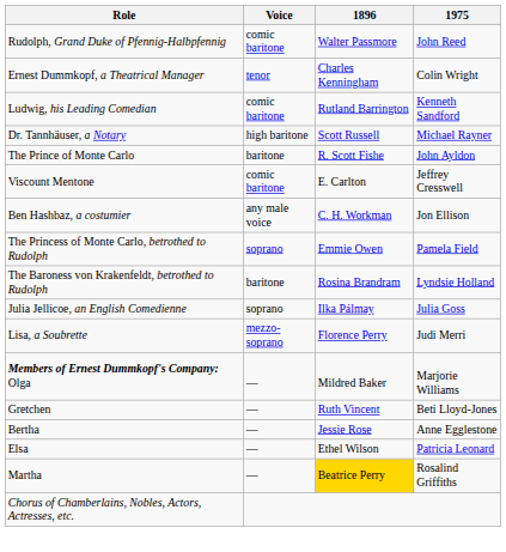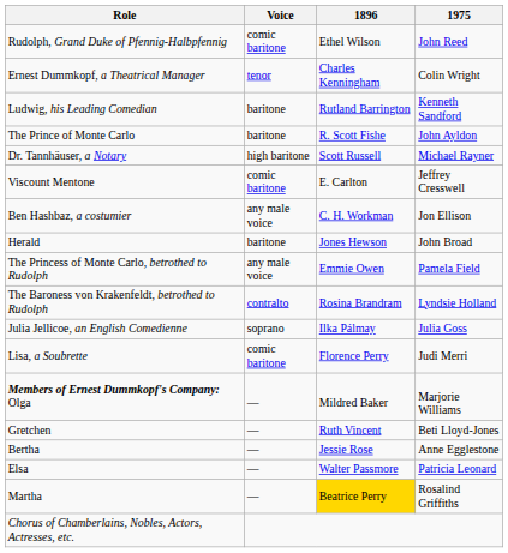Rudolph, Grand Duke of Pfennig-Halbpfennig | 1896: Walter Passmore -> Ethel Wilson
Ludwig, his Leading Comedian | Voice: comic baritone -> baritone
rows swapped: Dr. Tannhäuser, a Notary <-> The Prince of Monte Carlo
+ row: Herald | baritone | Jones Hewson | John Broad
The Princess of Monte Carlo, betrothed to Rudolph | Voice: soprano -> any male voice
The Baroness von Krakenfeldt, betrothed to Rudolph | Voice: baritone -> contralto
Lisa, a Soubrette | Voice: mezzo-soprano -> comic baritone
Elsa | 1896: Ethel Wilson -> Walter Passmore
